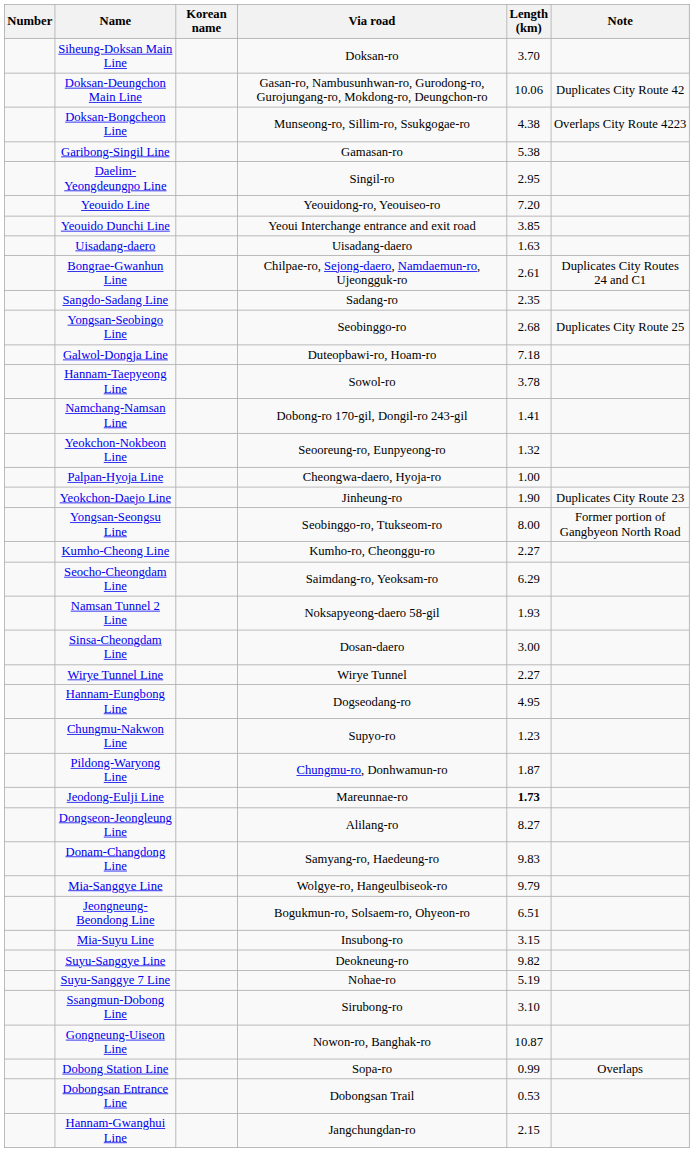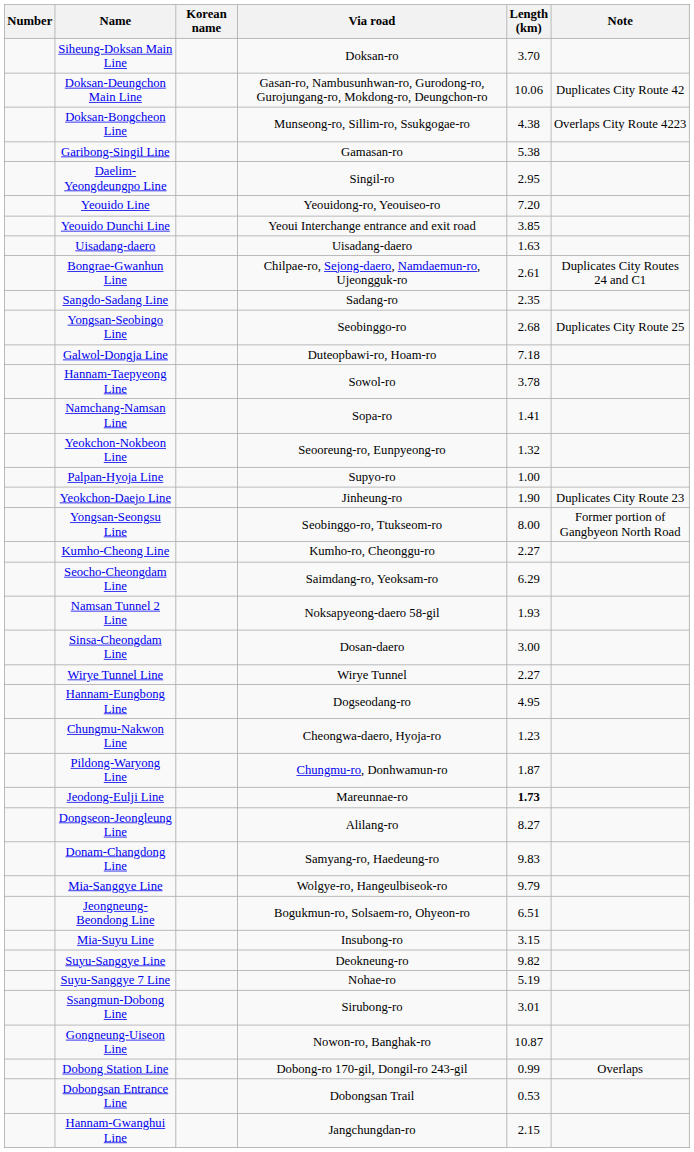Namchang-Namsan Line | Via road: Dobong-ro 170-gil, Dongil-ro 243-gil -> Sopa-ro
Palpan-Hyoja Line | Via road: Cheongwa-daero, Hyoja-ro -> Supyo-ro
Chungmu-Nakwon Line | Via road: Supyo-ro -> Cheongwa-daero, Hyoja-ro
Ssangmun-Dobong Line | Length (km): 3.10 -> 3.01
Dobong Station Line | Via road: Sopa-ro -> Dobong-ro 170-gil, Dongil-ro 243-gil
